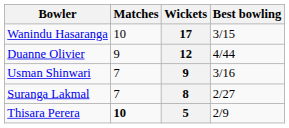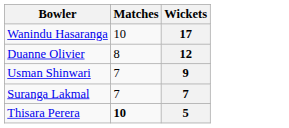- column: Best bowling | 3/15 | 4/44 | 3/16 | 2/27 | 2/9
Duanne Olivier | Matches: 9 -> 8
Suranga Lakmal | Wickets: 8 -> 7
